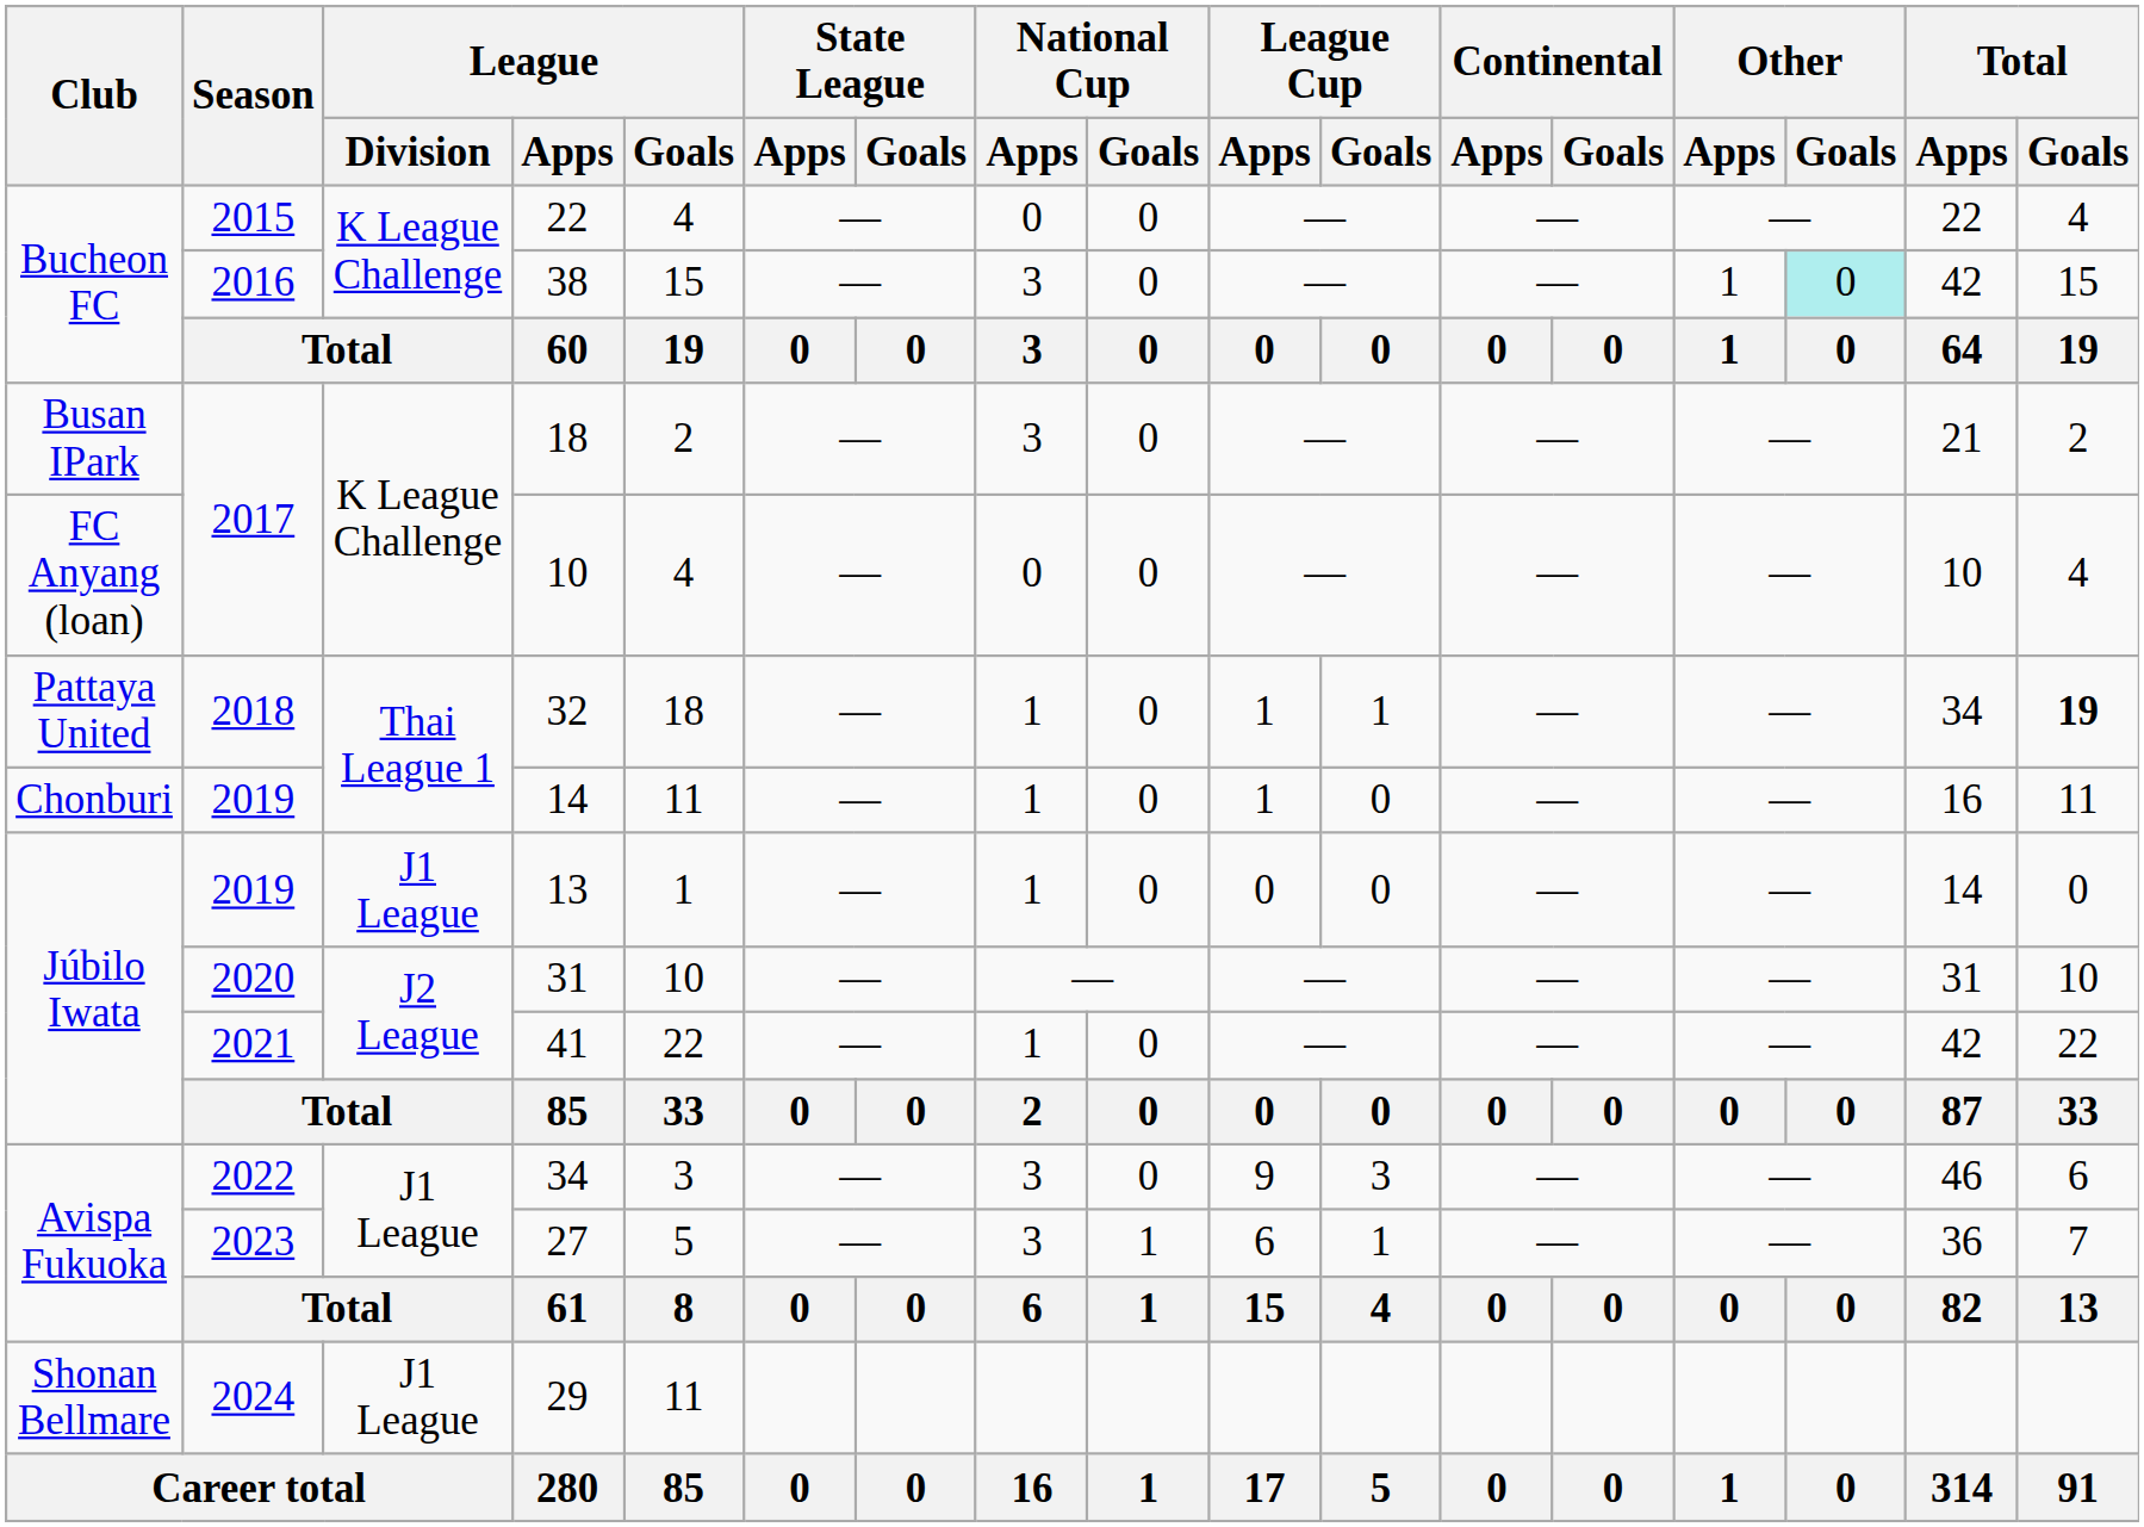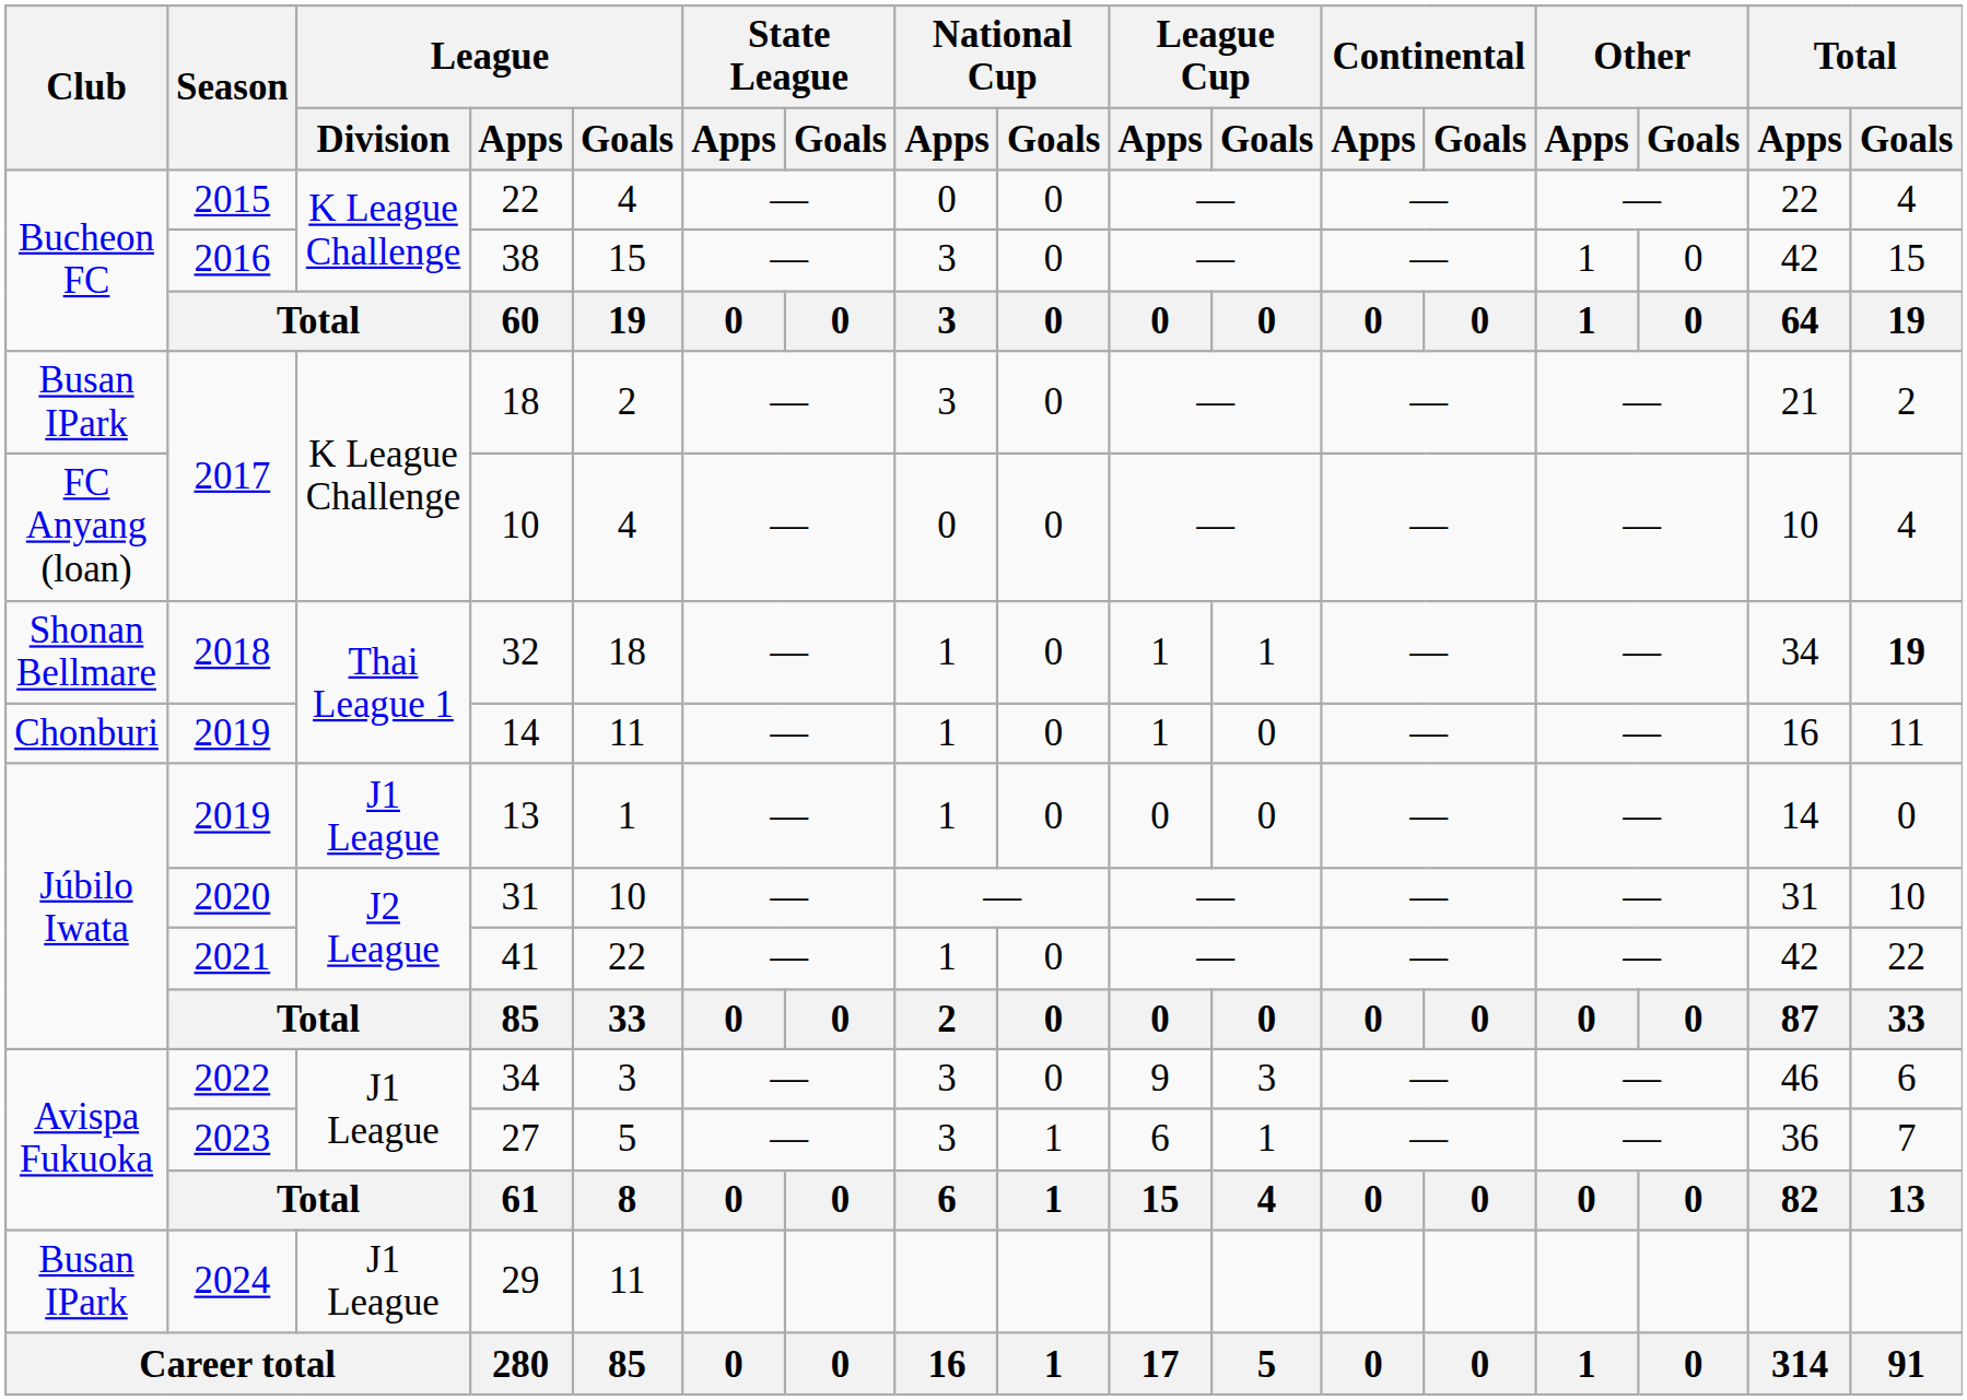38 | Other / Goals: paleturquoise background -> no background
32 | Club: Pattaya United -> Shonan Bellmare
29 | Club: Shonan Bellmare -> Busan IPark
